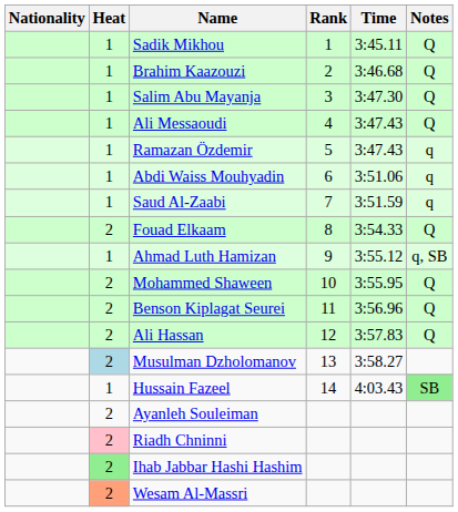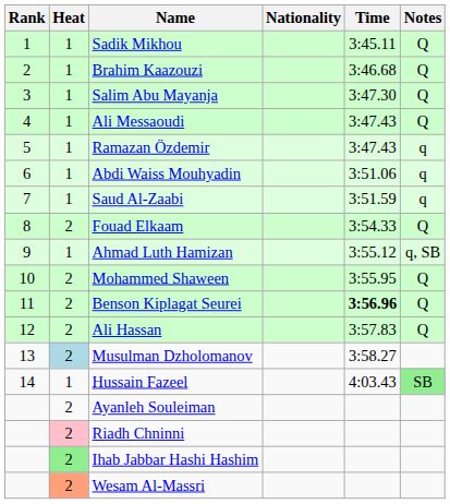columns swapped: Rank <-> Nationality
Benson Kiplagat Seurei | Time: normal -> bold
